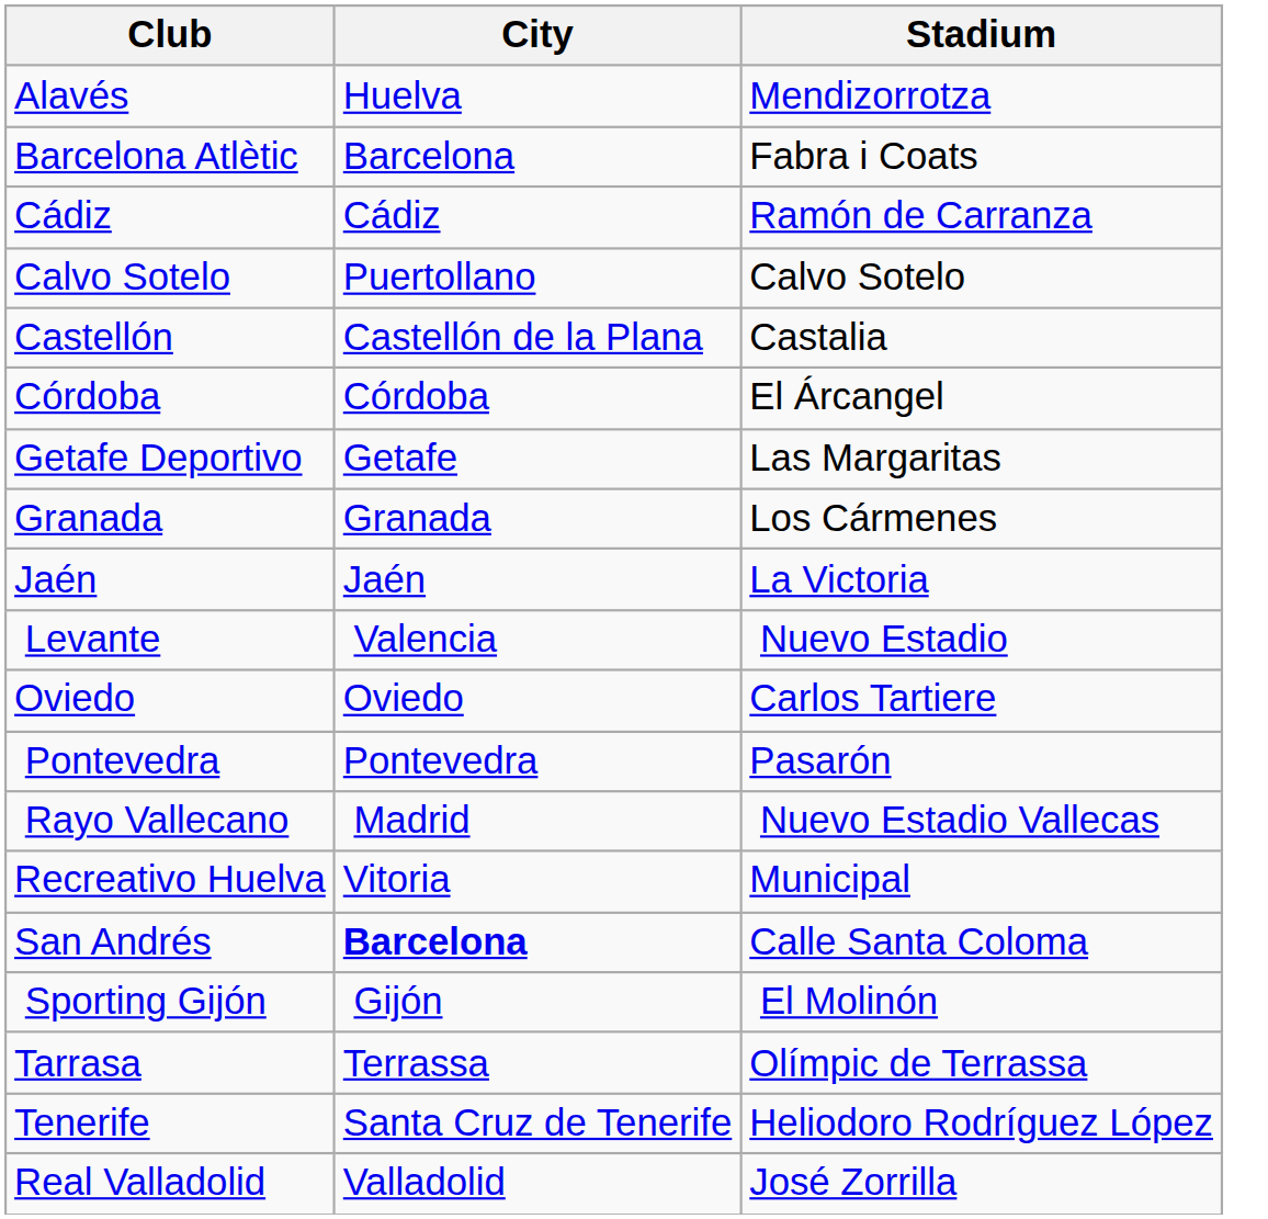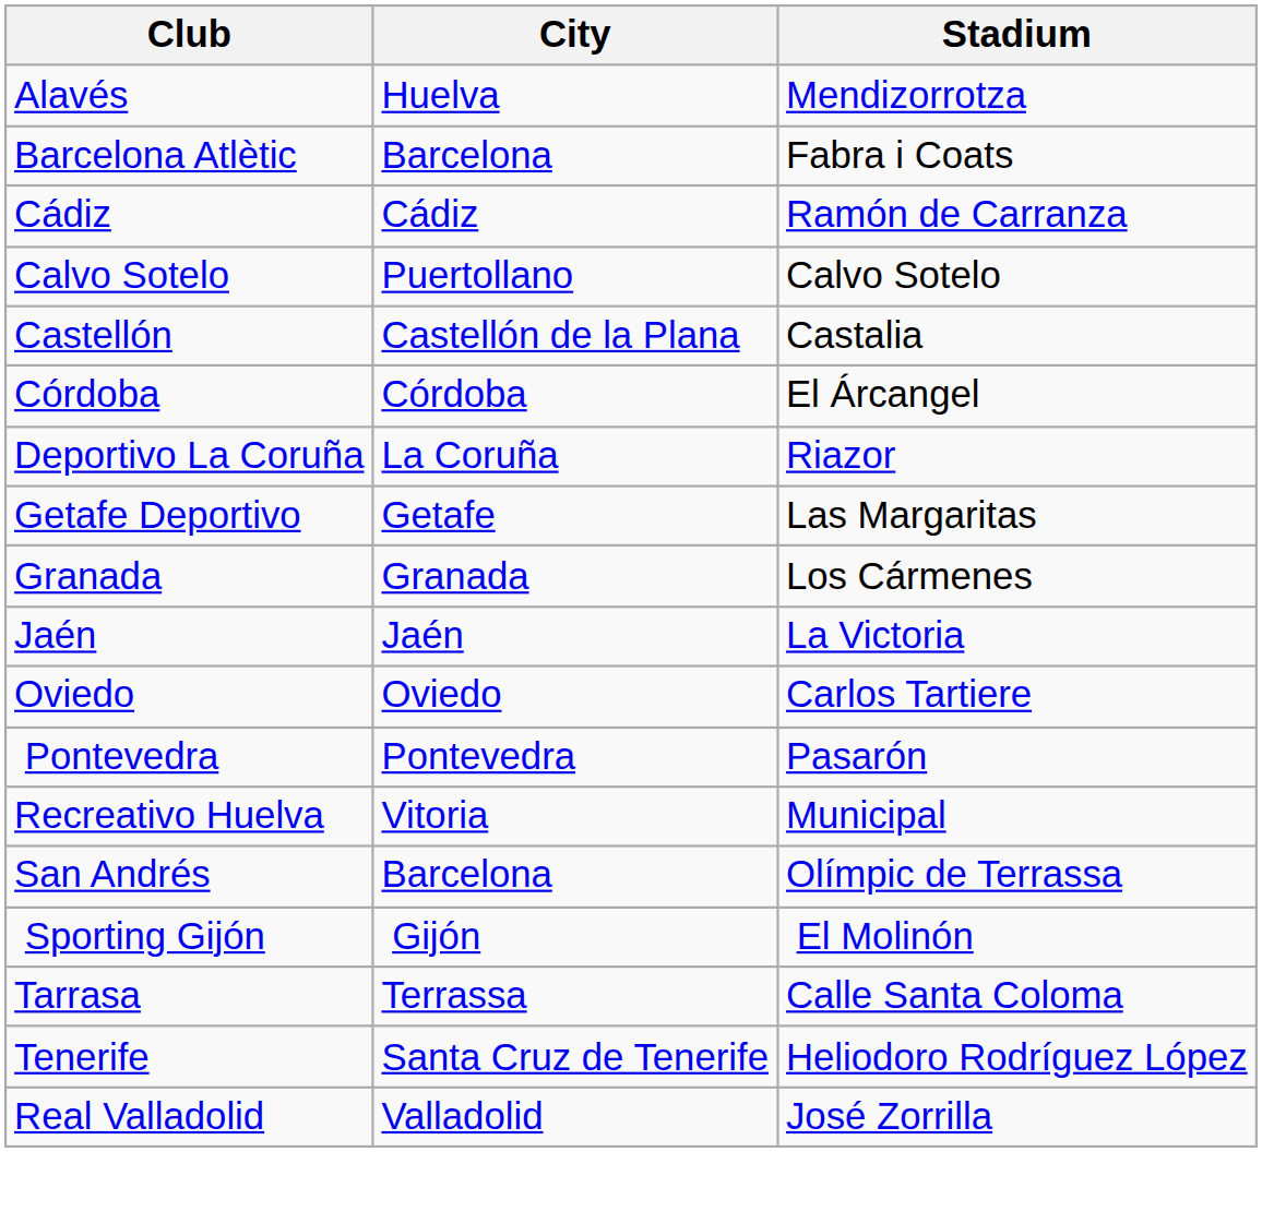+ row: Deportivo La Coruña | La Coruña | Riazor
- row: Levante | Valencia | Nuevo Estadio
- row: Rayo Vallecano | Madrid | Nuevo Estadio Vallecas
San Andrés | City: bold -> normal
San Andrés | Stadium: Calle Santa Coloma -> Olímpic de Terrassa
Tarrasa | Stadium: Olímpic de Terrassa -> Calle Santa Coloma
